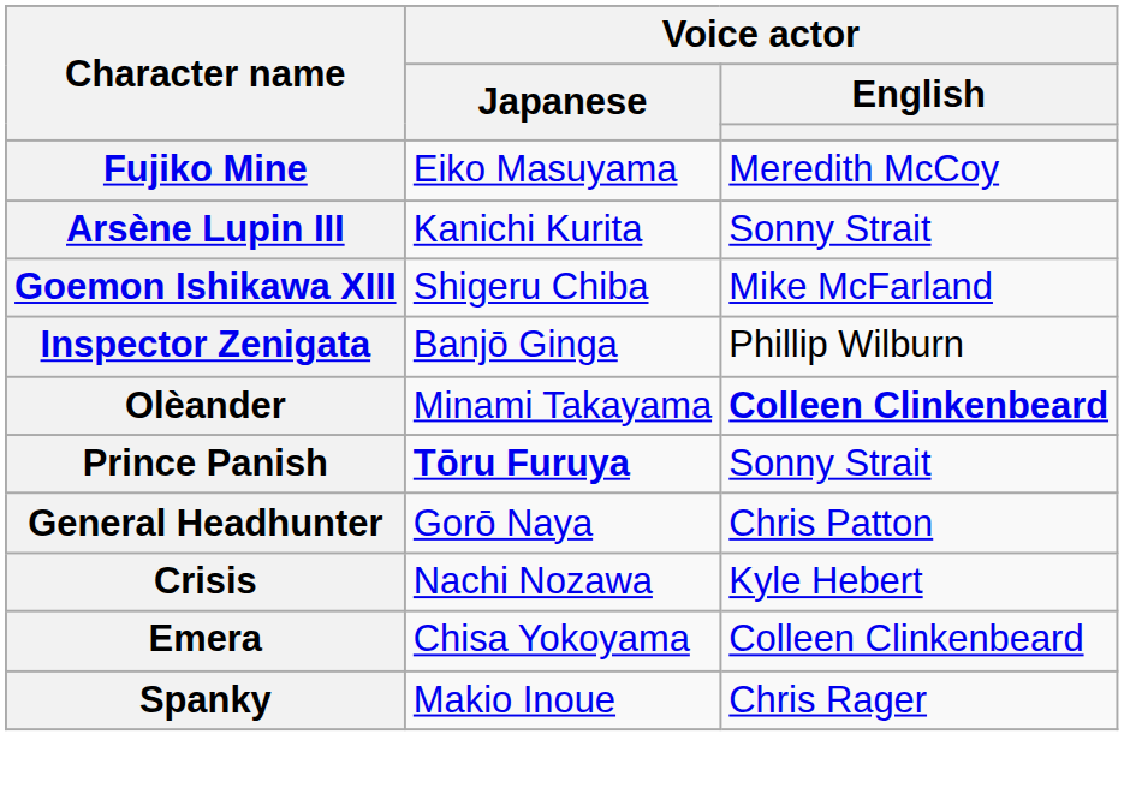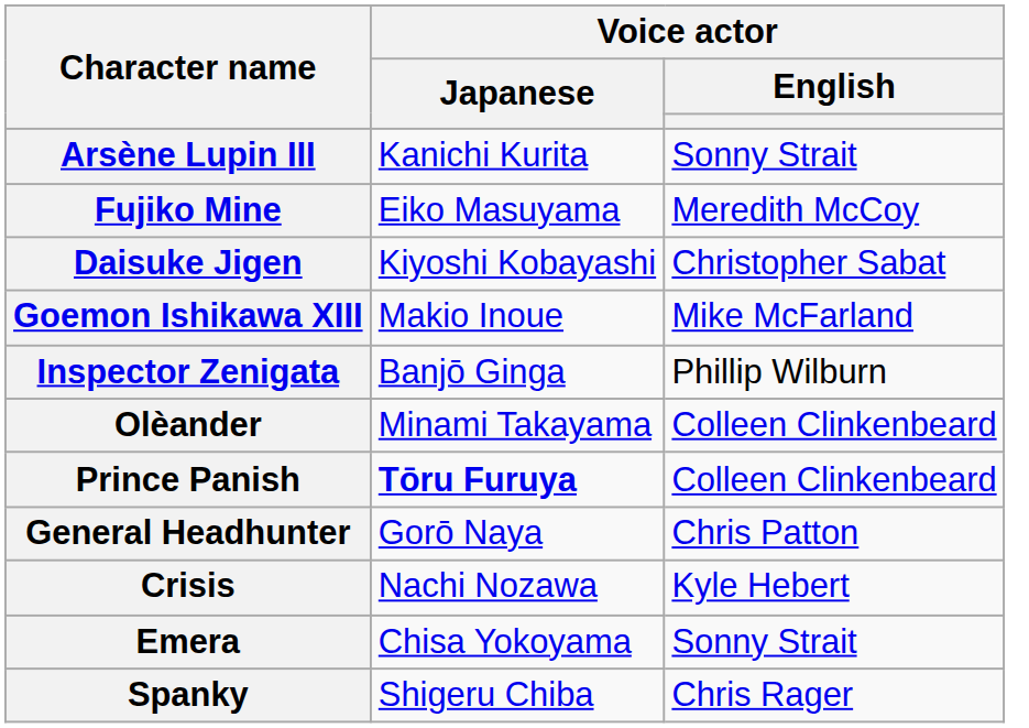rows swapped: Arsène Lupin III <-> Fujiko Mine
+ row: Daisuke Jigen | Kiyoshi Kobayashi | Christopher Sabat
Goemon Ishikawa XIII | Voice actor / Japanese: Shigeru Chiba -> Makio Inoue
Olèander | Voice actor / English: bold -> normal
Prince Panish | Voice actor / English: Sonny Strait -> Colleen Clinkenbeard
Emera | Voice actor / English: Colleen Clinkenbeard -> Sonny Strait
Spanky | Voice actor / Japanese: Makio Inoue -> Shigeru Chiba
